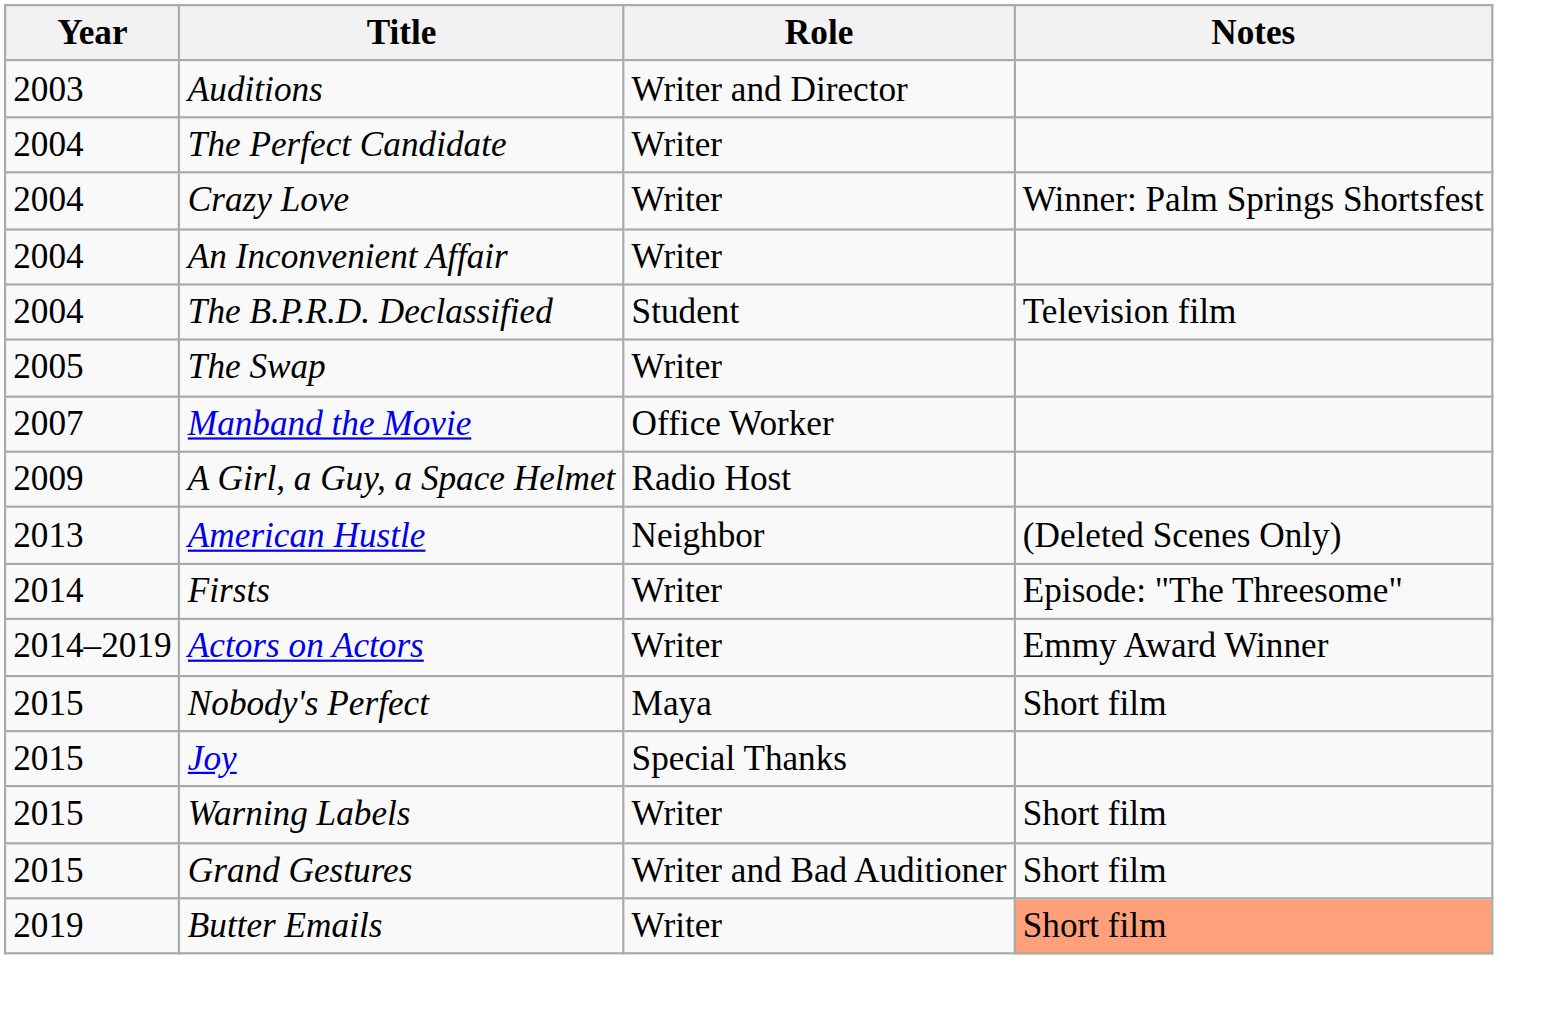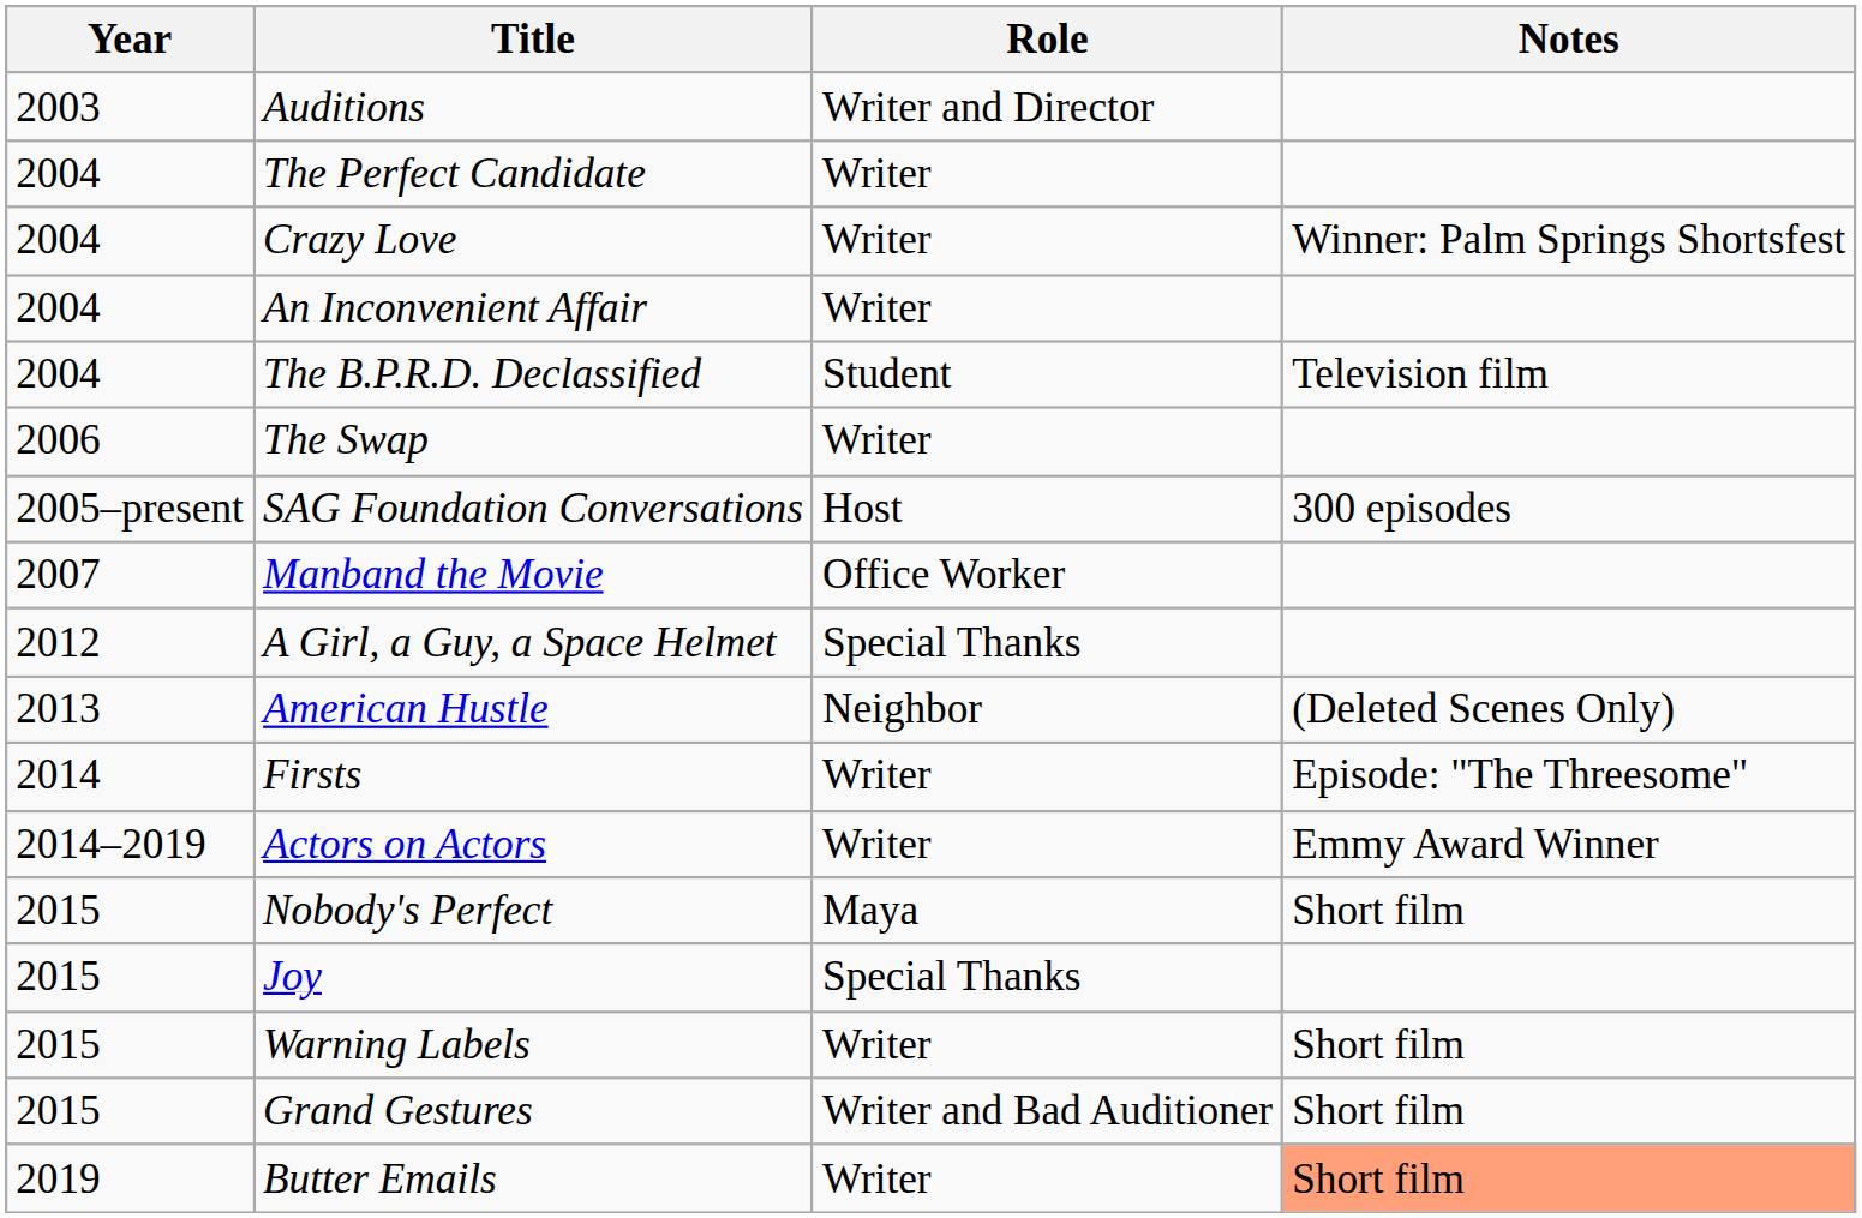The Swap | Year: 2005 -> 2006
+ row: 2005–present | SAG Foundation Conversations | Host | 300 episodes
A Girl, a Guy, a Space Helmet | Year: 2009 -> 2012
A Girl, a Guy, a Space Helmet | Role: Radio Host -> Special Thanks
